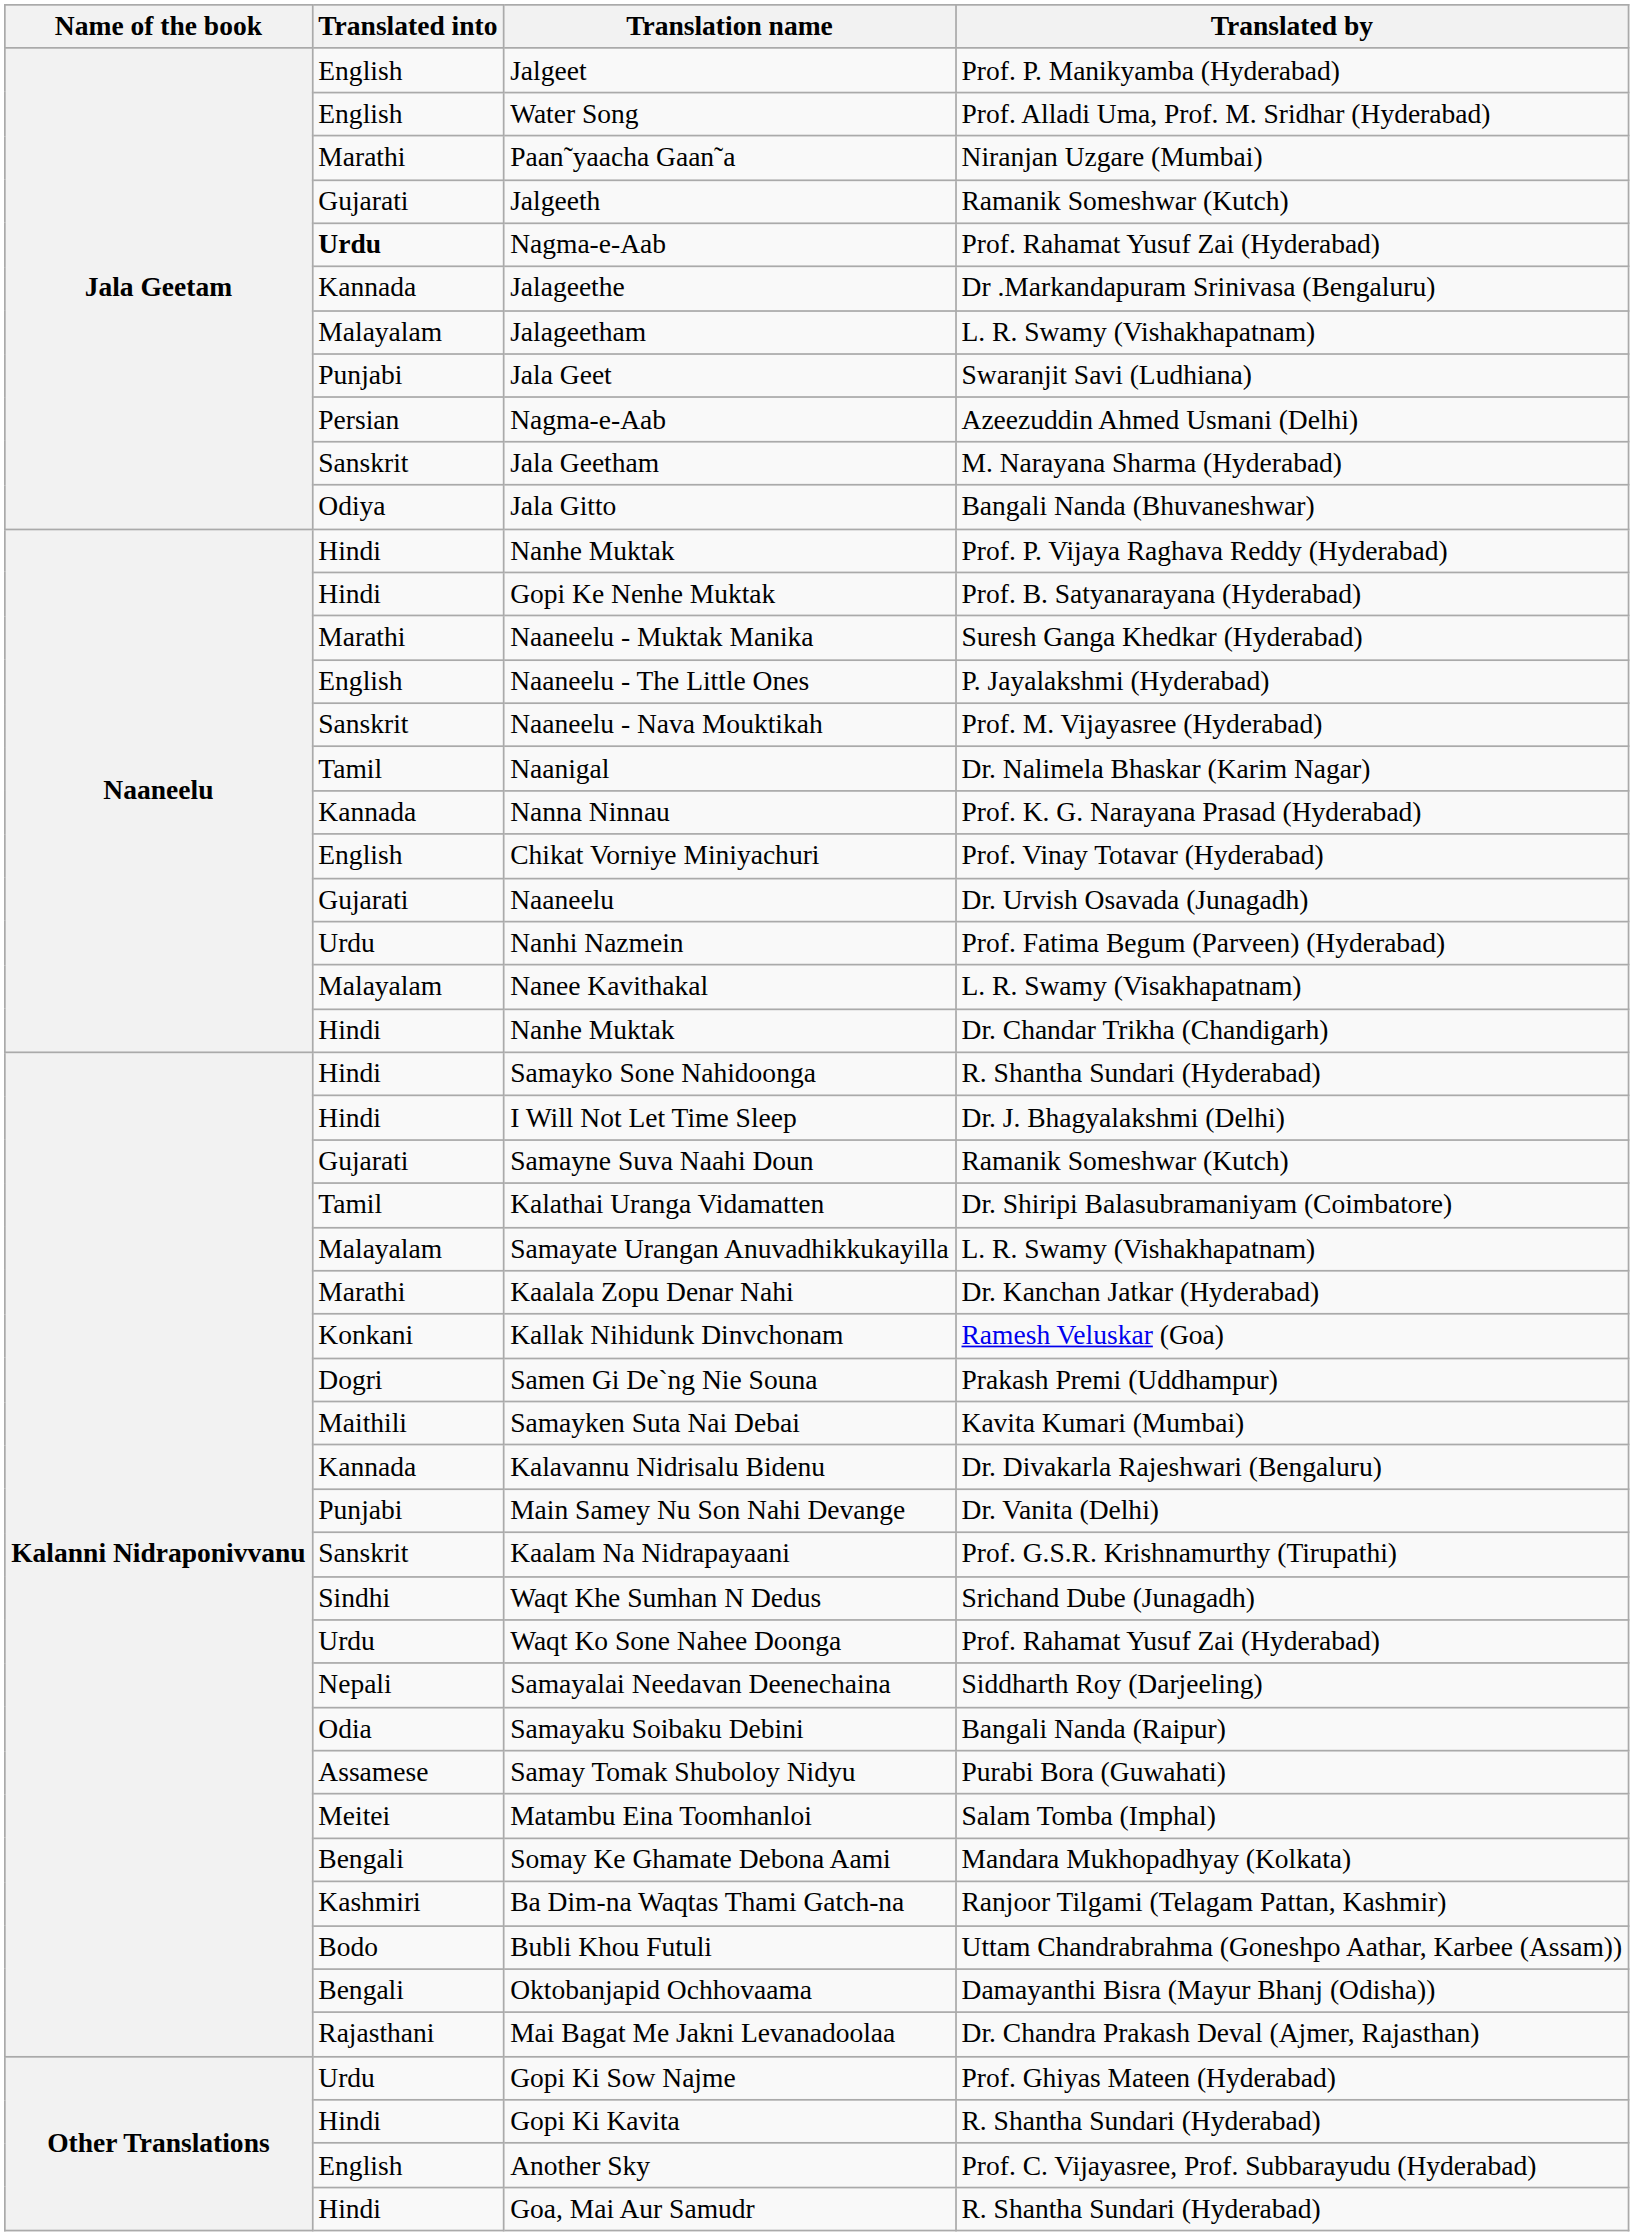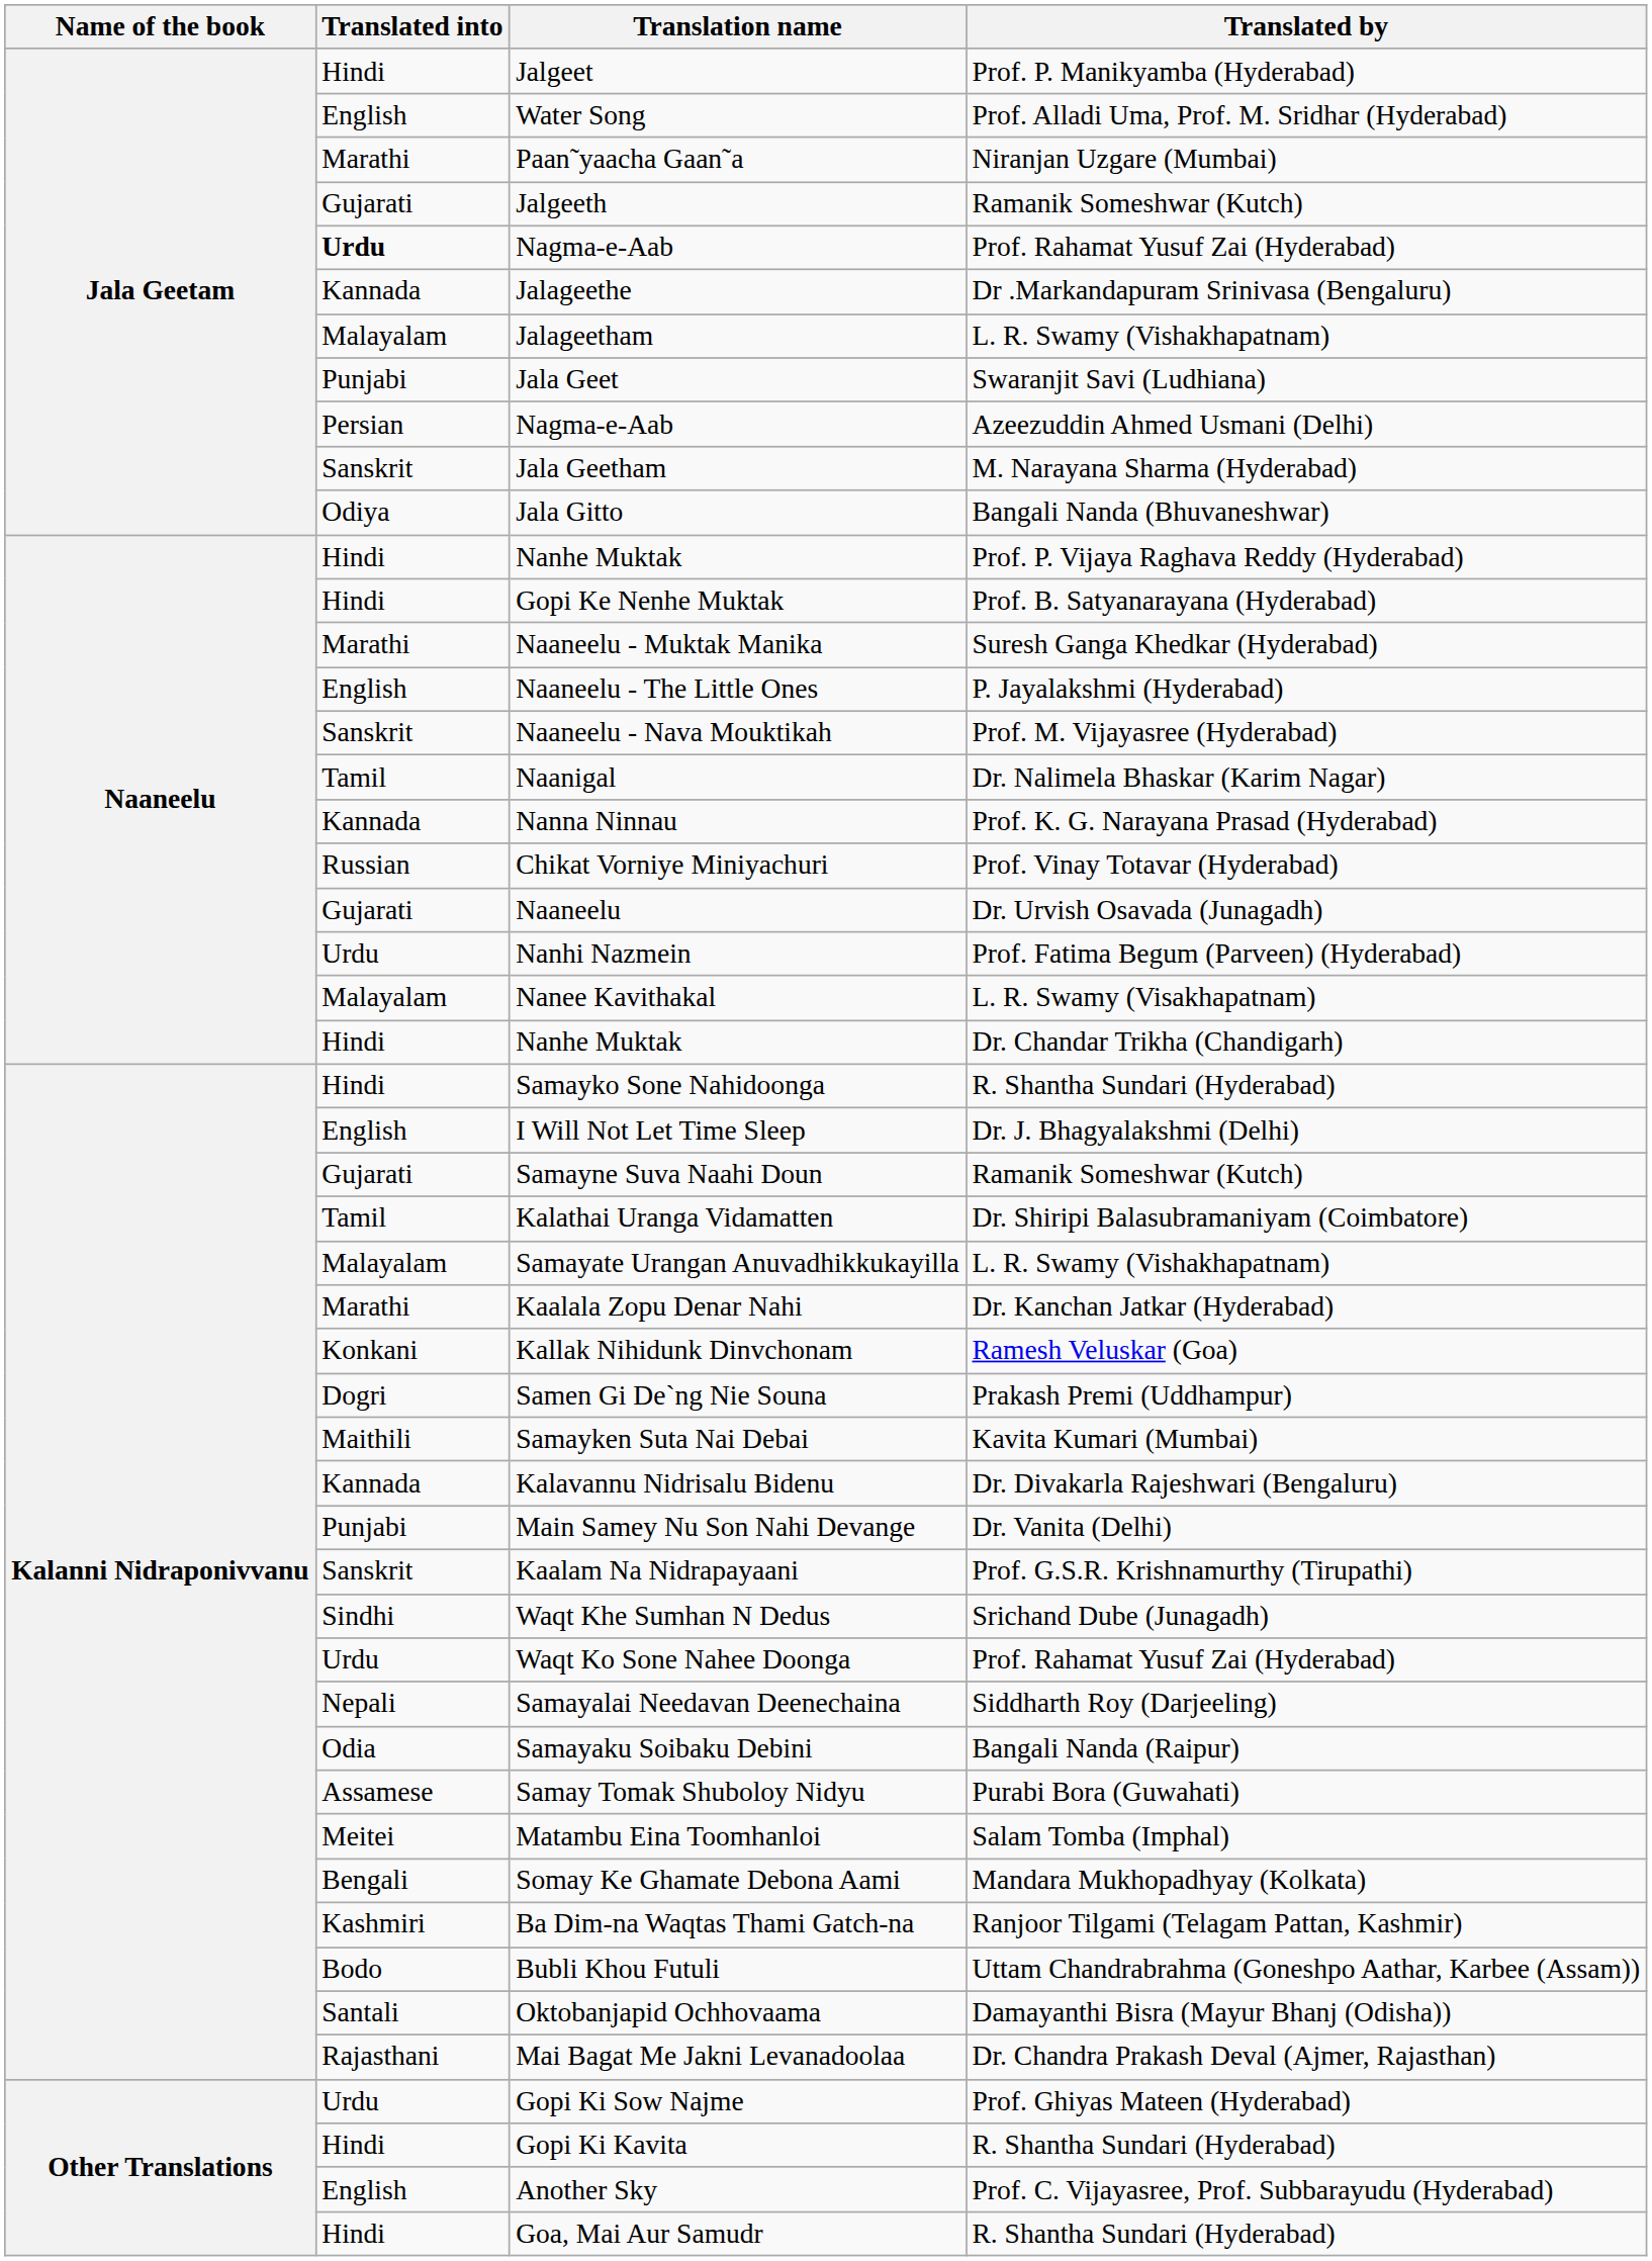Jalgeet | Translated into: English -> Hindi
Chikat Vorniye Miniyachuri | Translated into: English -> Russian
I Will Not Let Time Sleep | Translated into: Hindi -> English
Oktobanjapid Ochhovaama | Translated into: Bengali -> Santali
